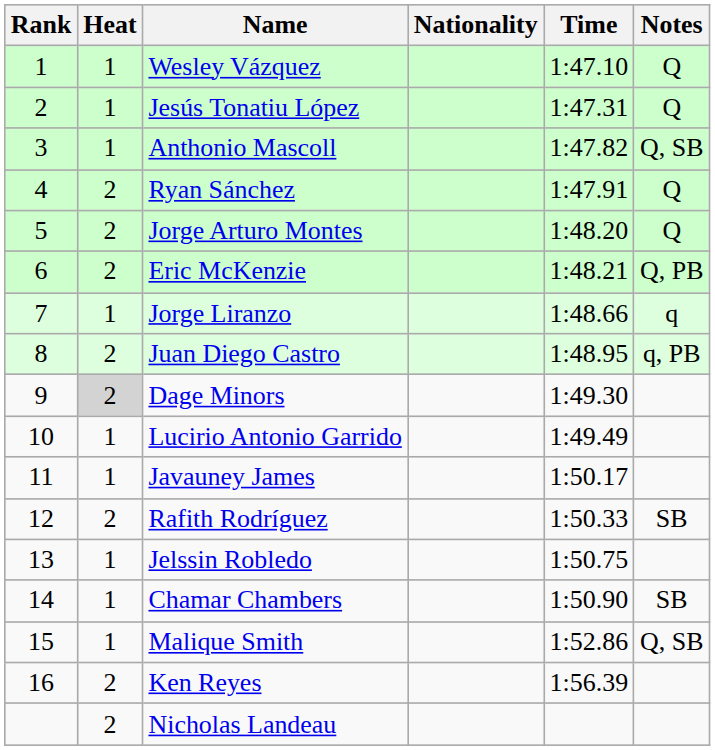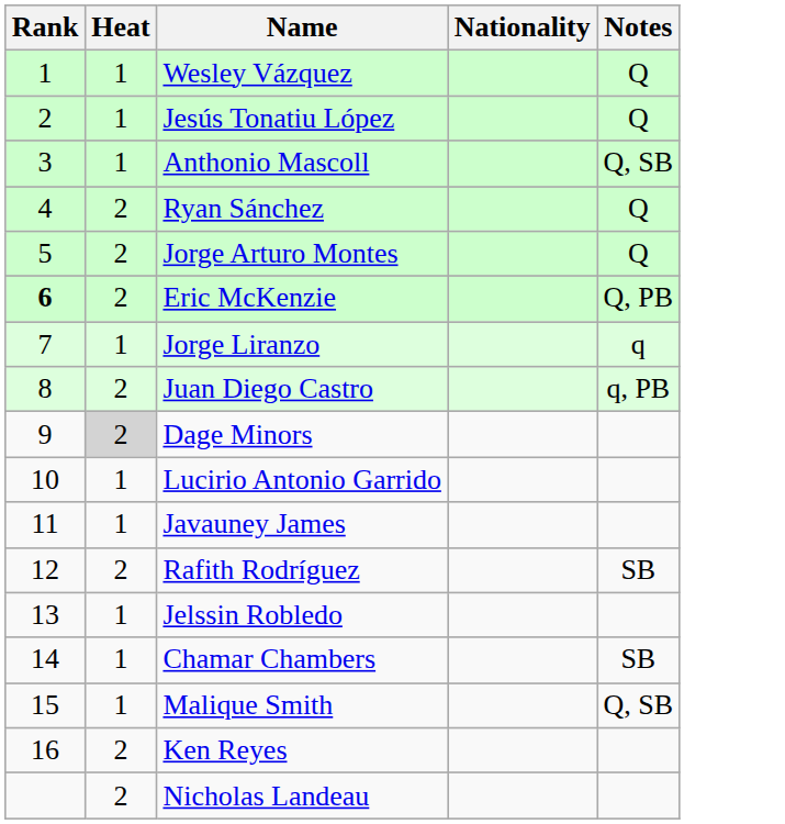- column: Time | 1:47.10 | 1:47.31 | 1:47.82 | 1:47.91 | 1:48.20 | 1:48.21 | 1:48.66 | 1:48.95 | 1:49.30 | 1:49.49 | 1:50.17 | 1:50.33 | 1:50.75 | 1:50.90 | 1:52.86 | 1:56.39
Eric McKenzie | Rank: normal -> bold
